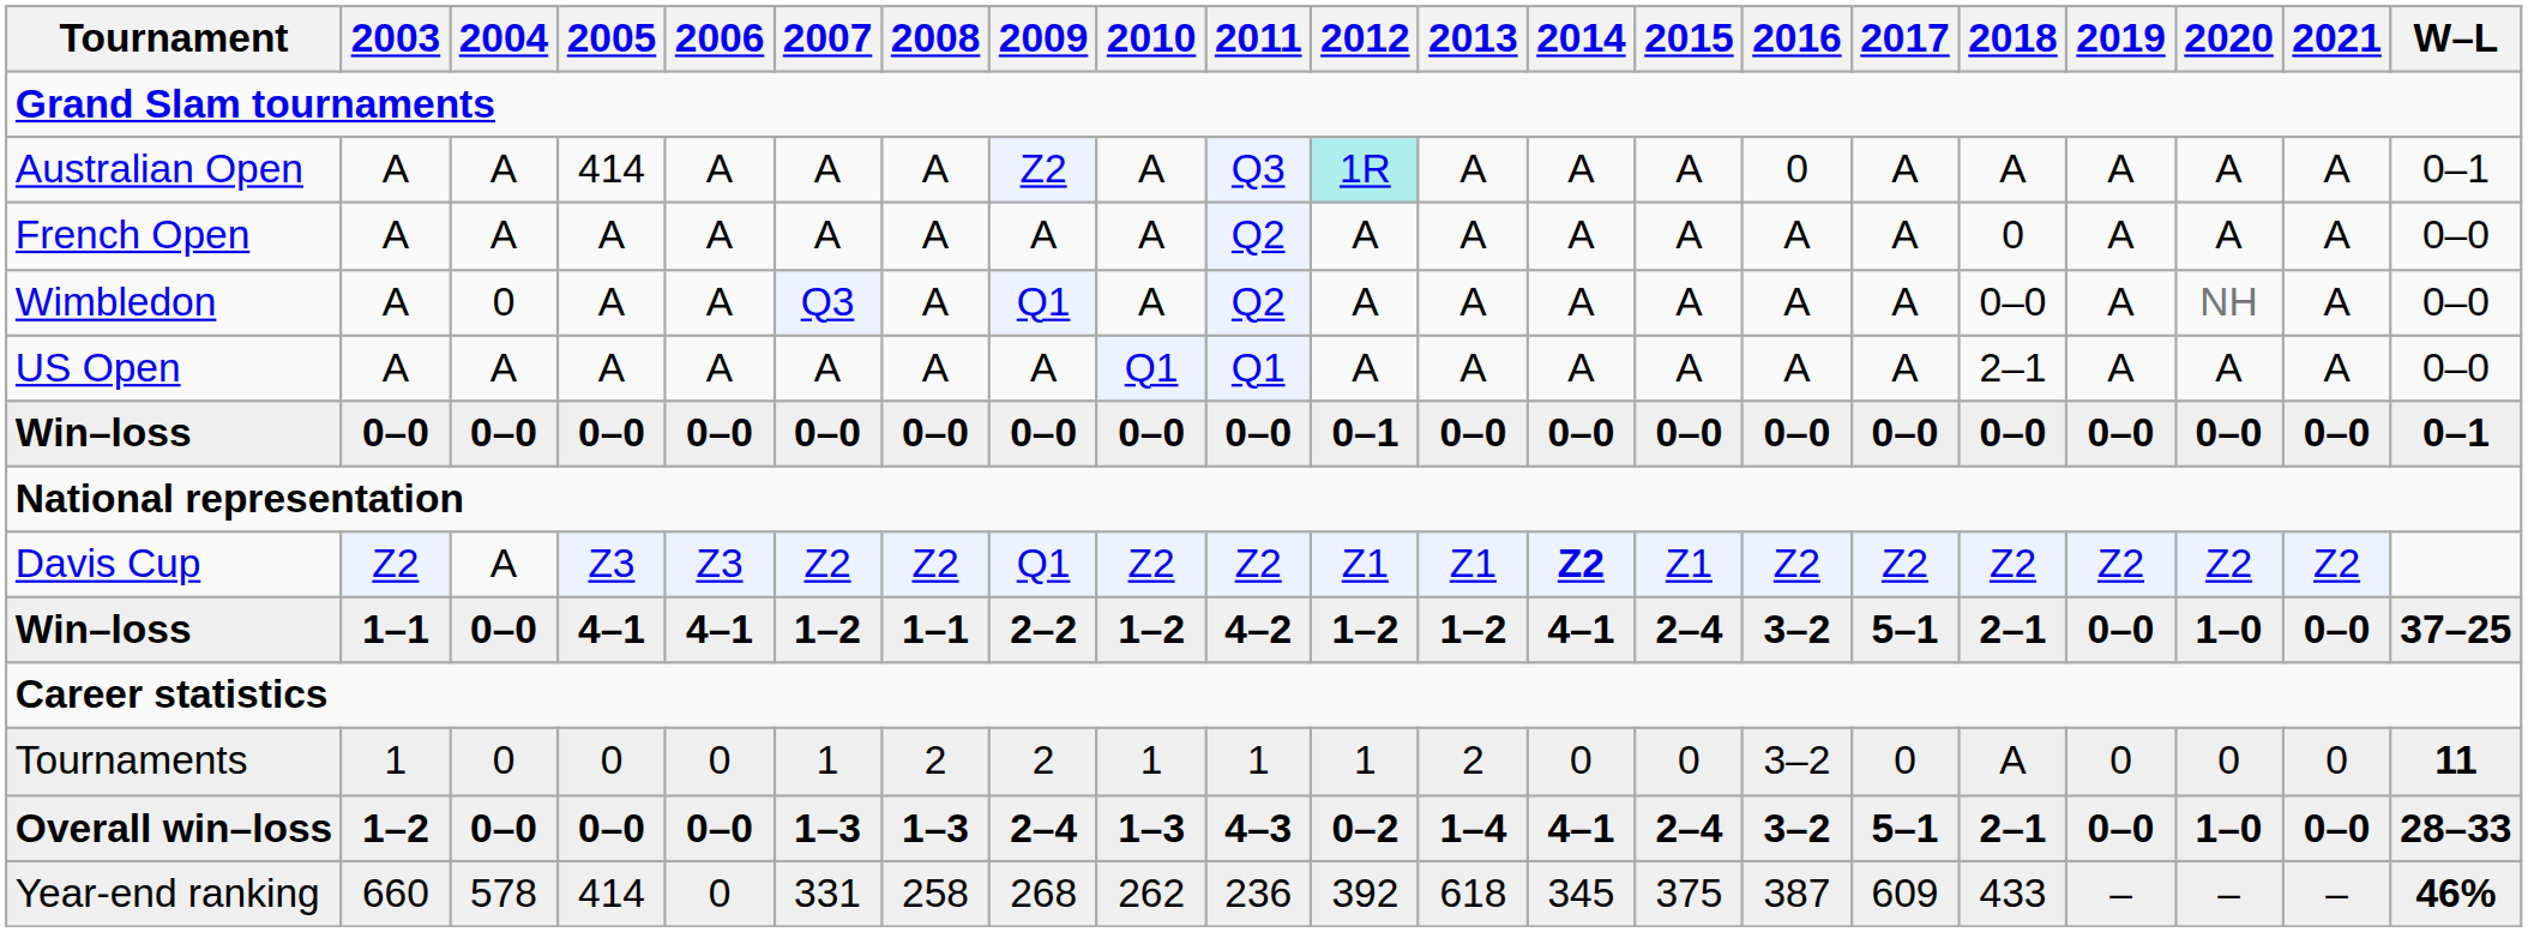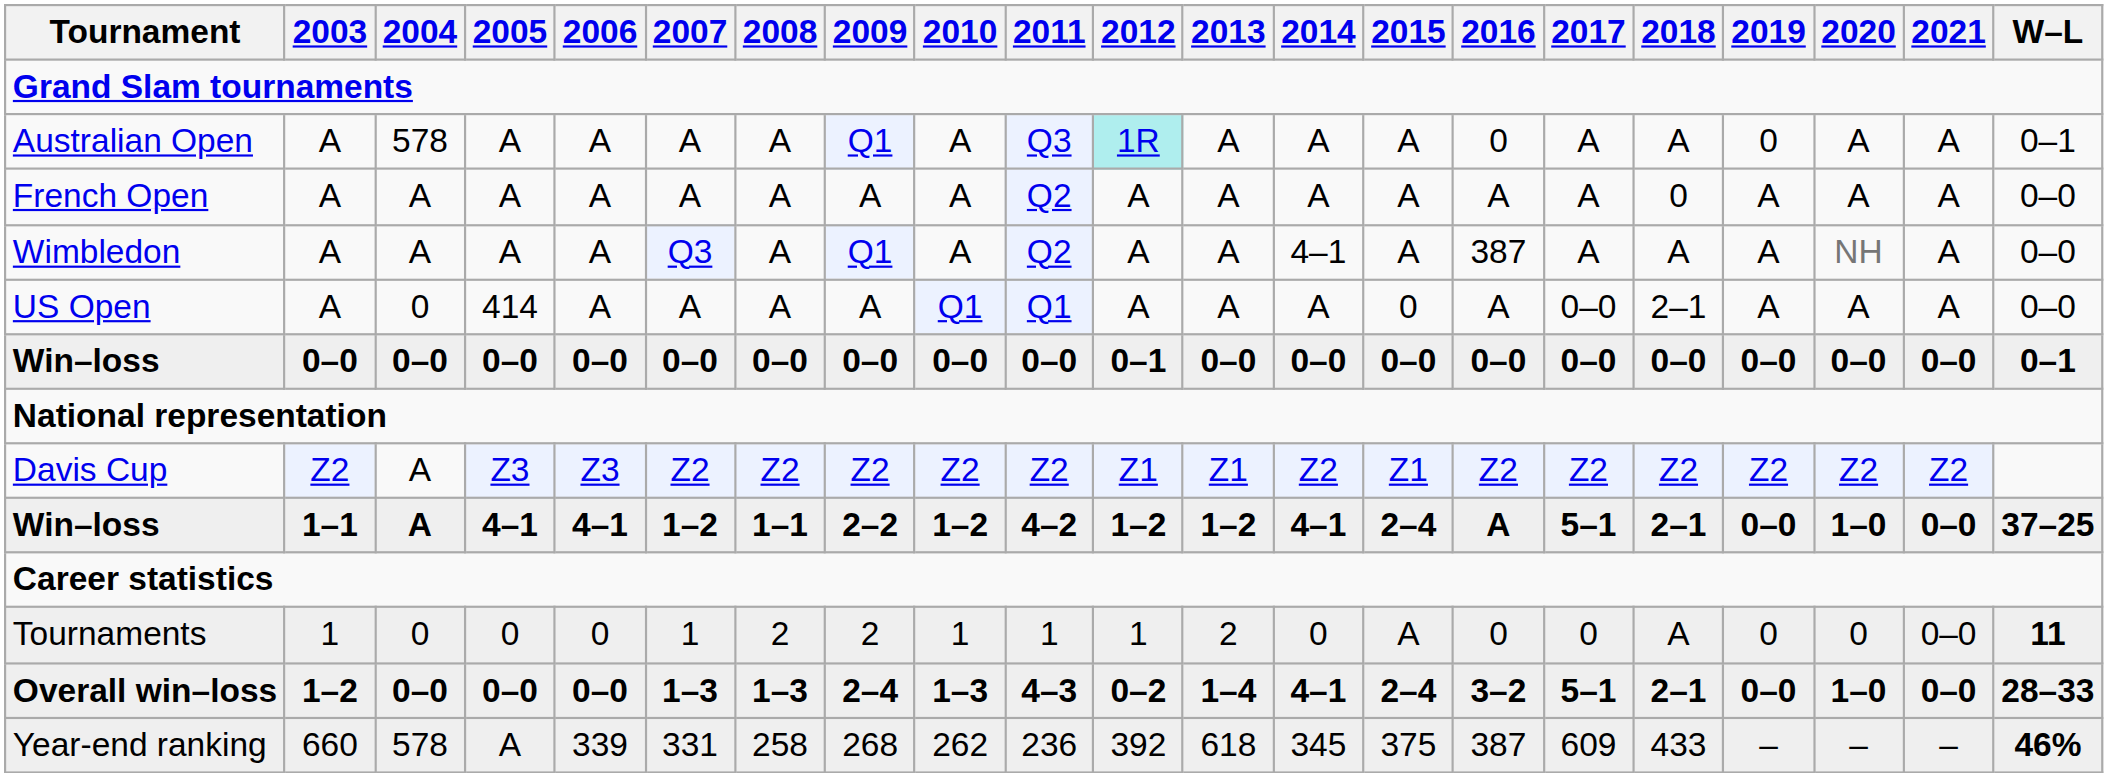Australian Open | 2004: A -> 578
Australian Open | 2005: 414 -> A
Australian Open | 2009: Z2 -> Q1
Australian Open | 2019: A -> 0
Wimbledon | 2004: 0 -> A
Wimbledon | 2014: A -> 4–1
Wimbledon | 2016: A -> 387
Wimbledon | 2018: 0–0 -> A
US Open | 2004: A -> 0
US Open | 2005: A -> 414
US Open | 2015: A -> 0
US Open | 2017: A -> 0–0
Davis Cup | 2009: Q1 -> Z2
Davis Cup | 2014: bold -> normal
Win–loss / 1–1 | 2004: 0–0 -> A
Win–loss / 1–1 | 2016: 3–2 -> A
Tournaments | 2015: 0 -> A
Tournaments | 2016: 3–2 -> 0
Tournaments | 2021: 0 -> 0–0
Year-end ranking | 2005: 414 -> A
Year-end ranking | 2006: 0 -> 339
